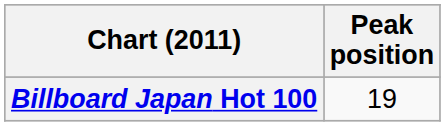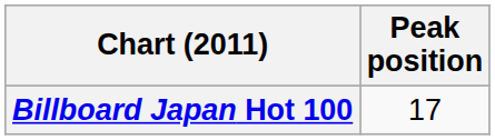Billboard Japan Hot 100 | Peak position: 19 -> 17
